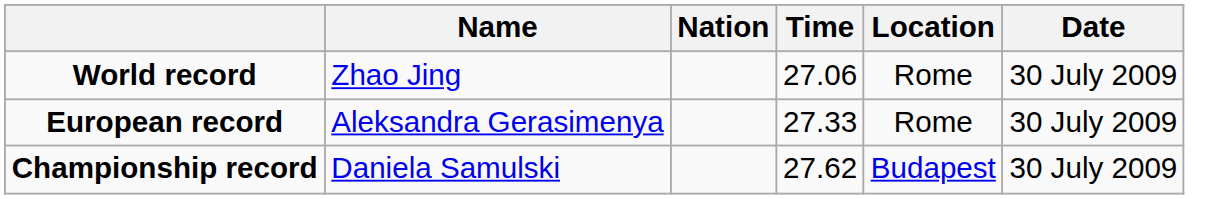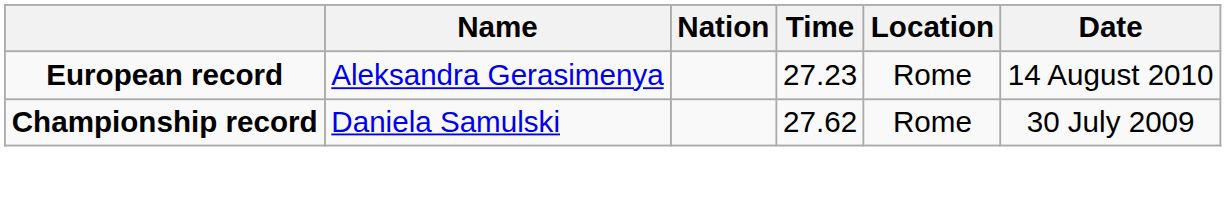- row: World record | Zhao Jing | 27.06 | Rome | 30 July 2009
European record | Time: 27.33 -> 27.23
European record | Date: 30 July 2009 -> 14 August 2010
Championship record | Location: Budapest -> Rome
